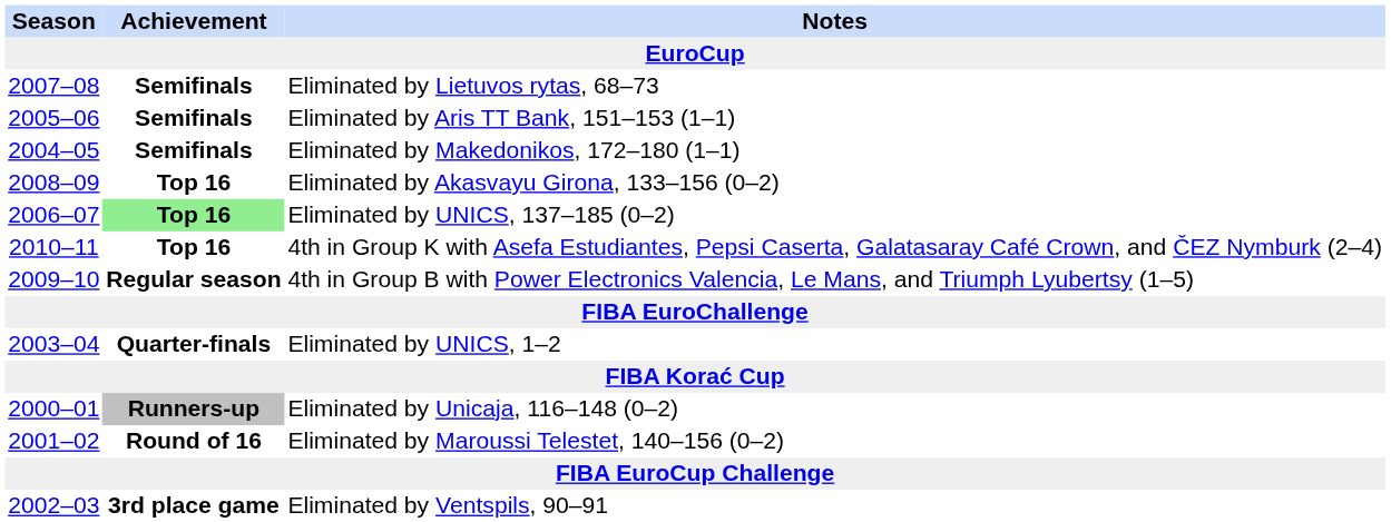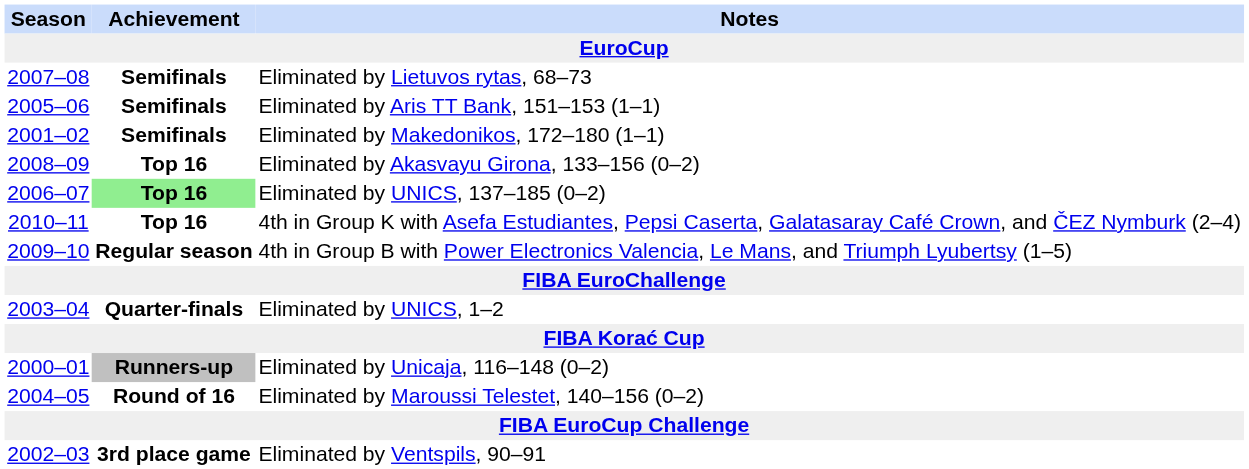Eliminated by Makedonikos, 172–180 (1–1) | Season: 2004–05 -> 2001–02
Eliminated by Maroussi Telestet, 140–156 (0–2) | Season: 2001–02 -> 2004–05
